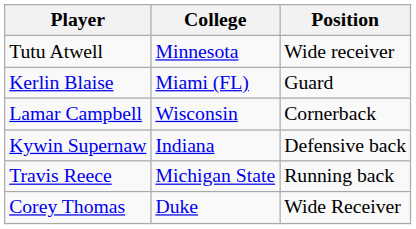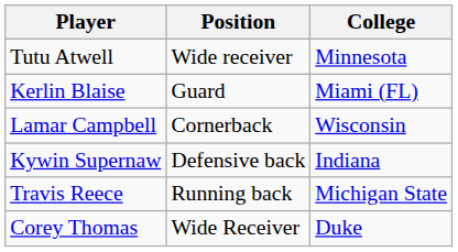columns swapped: Position <-> College
